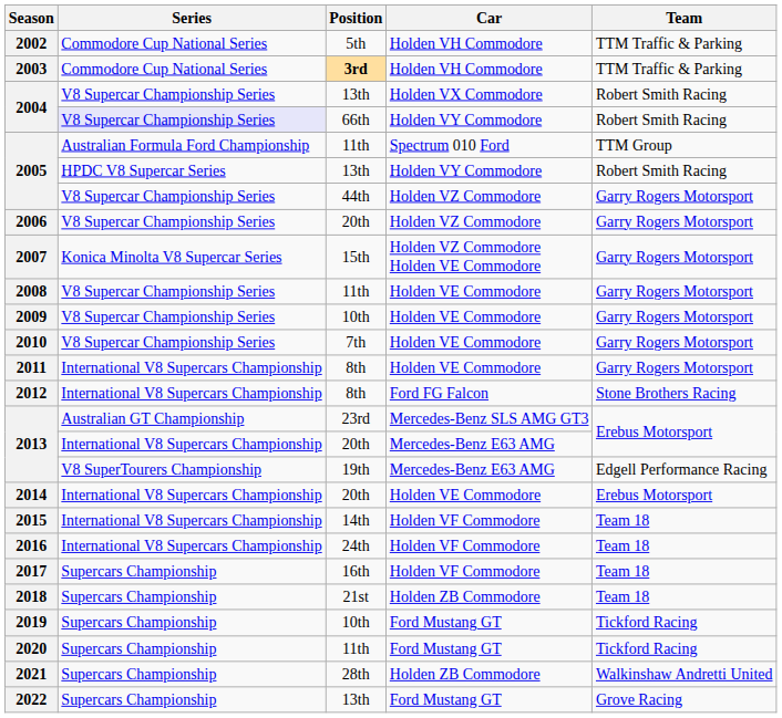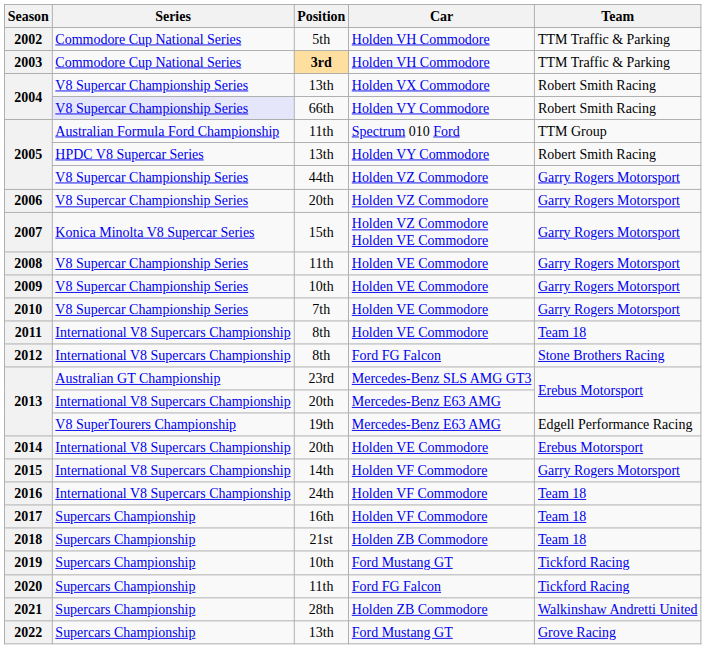2011 | Team: Garry Rogers Motorsport -> Team 18
2015 | Team: Team 18 -> Garry Rogers Motorsport
2020 | Car: Ford Mustang GT -> Ford FG Falcon
